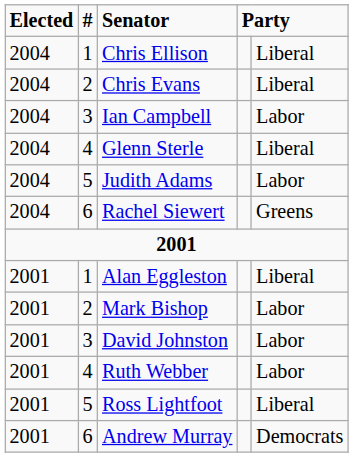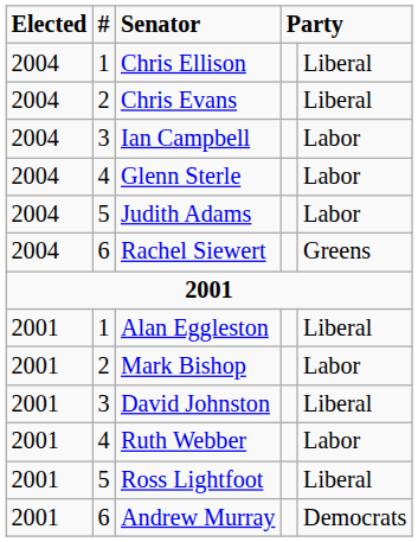Glenn Sterle | column 5: Liberal -> Labor
David Johnston | column 5: Labor -> Liberal
